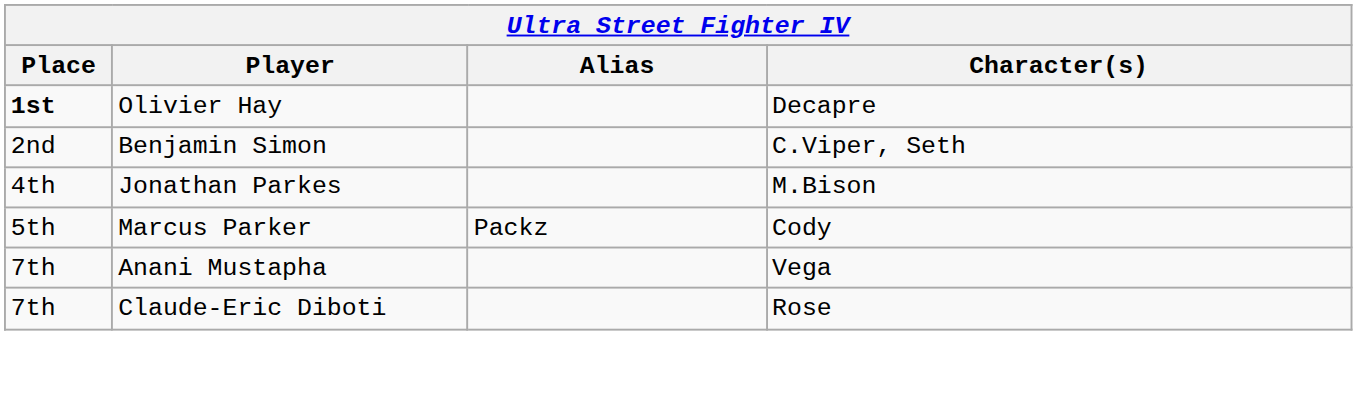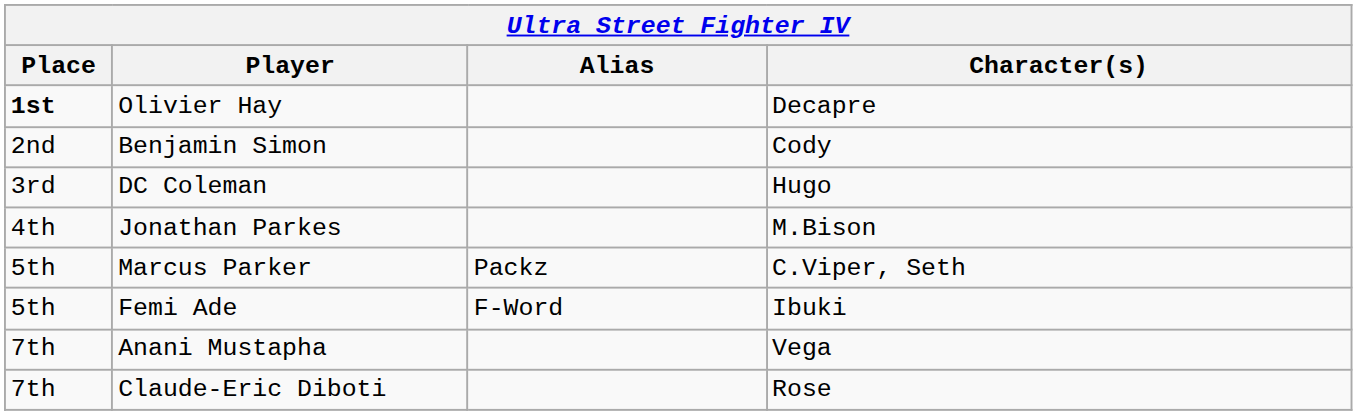Benjamin Simon | Character(s): C.Viper, Seth -> Cody
+ row: 3rd | DC Coleman | Hugo
Marcus Parker | Character(s): Cody -> C.Viper, Seth
+ row: 5th | Femi Ade | F-Word | Ibuki
